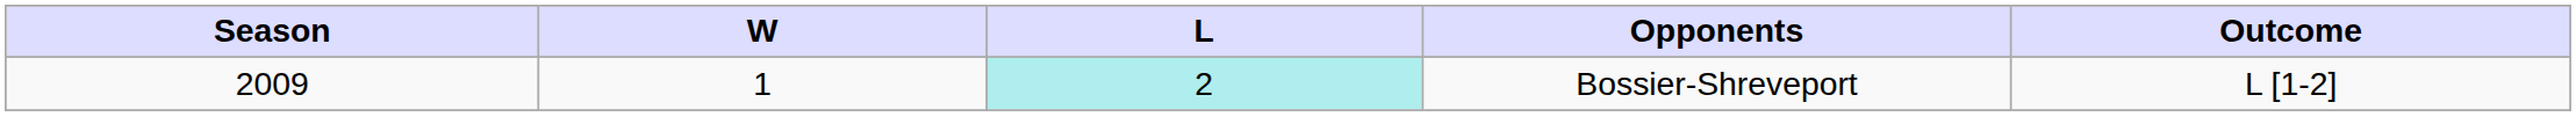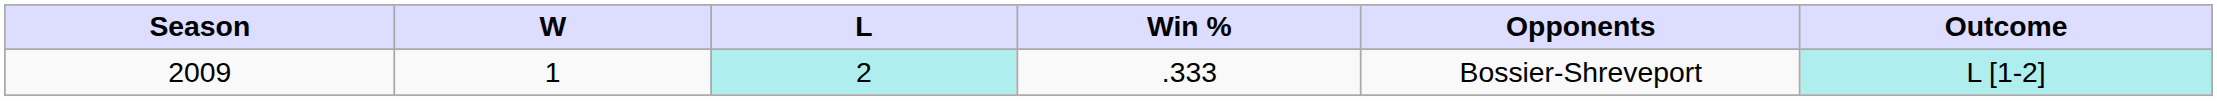+ column: Win % | .333
2009 | Outcome: no background -> paleturquoise background
